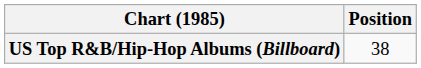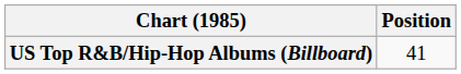US Top R&B/Hip-Hop Albums (Billboard) | Position: 38 -> 41
